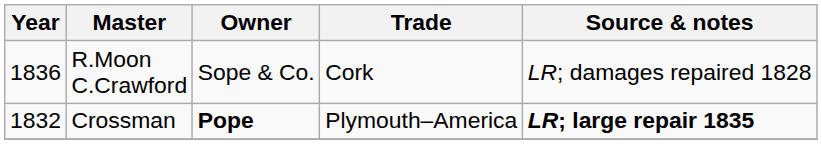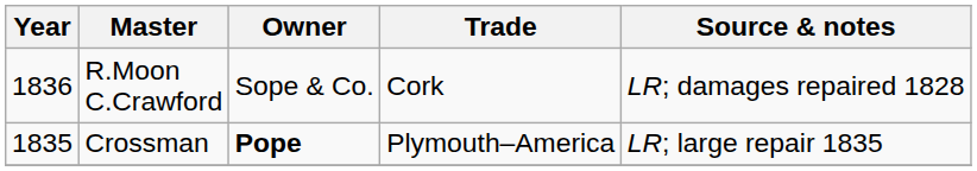Crossman | Year: 1832 -> 1835
Crossman | Source & notes: bold -> normal
